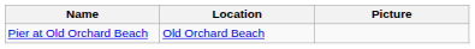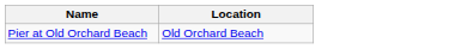- column: Picture
